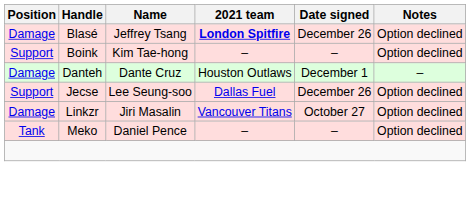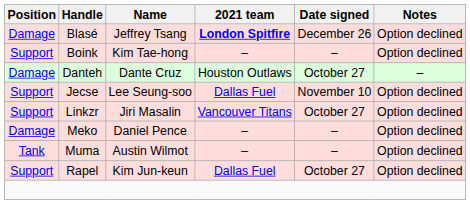Danteh | Date signed: December 1 -> October 27
Jecse | Date signed: December 26 -> November 10
Linkzr | Position: Damage -> Support
Meko | Position: Tank -> Damage
+ row: Tank | Muma | Austin Wilmot | – | – | Option declined
+ row: Support | Rapel | Kim Jun-keun | Dallas Fuel | October 27 | Option declined
